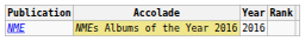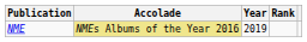NME | Year: 2016 -> 2019
